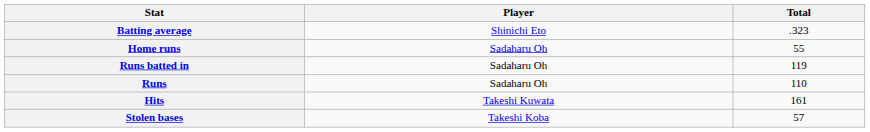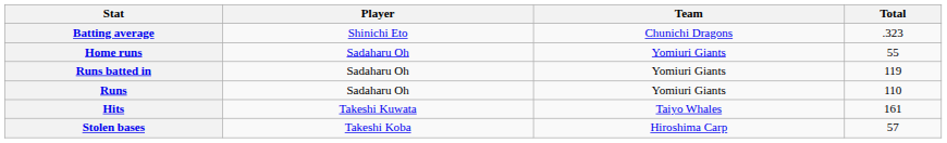+ column: Team | Chunichi Dragons | Yomiuri Giants | Yomiuri Giants | Yomiuri Giants | Taiyo Whales | Hiroshima Carp
